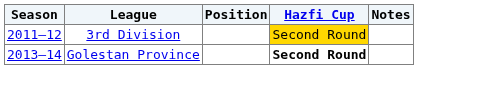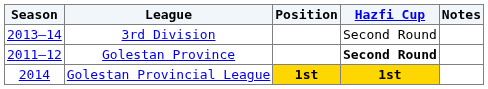3rd Division | Season: 2011–12 -> 2013–14
3rd Division | Hazfi Cup: gold background -> no background
Golestan Province | Season: 2013–14 -> 2011–12
+ row: 2014 | Golestan Provincial League | 1st | 1st
